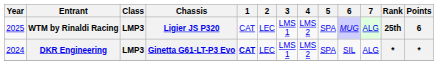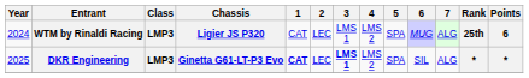WTM by Rinaldi Racing | Year: 2025 -> 2024
DKR Engineering | Year: 2024 -> 2025
DKR Engineering | 3: normal -> bold
